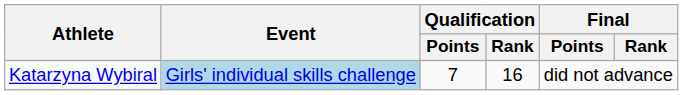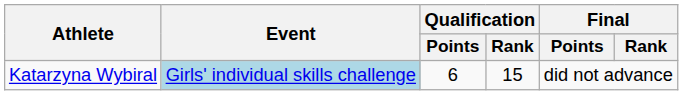Katarzyna Wybiral | Qualification / Points: 7 -> 6
Katarzyna Wybiral | Qualification / Rank: 16 -> 15
